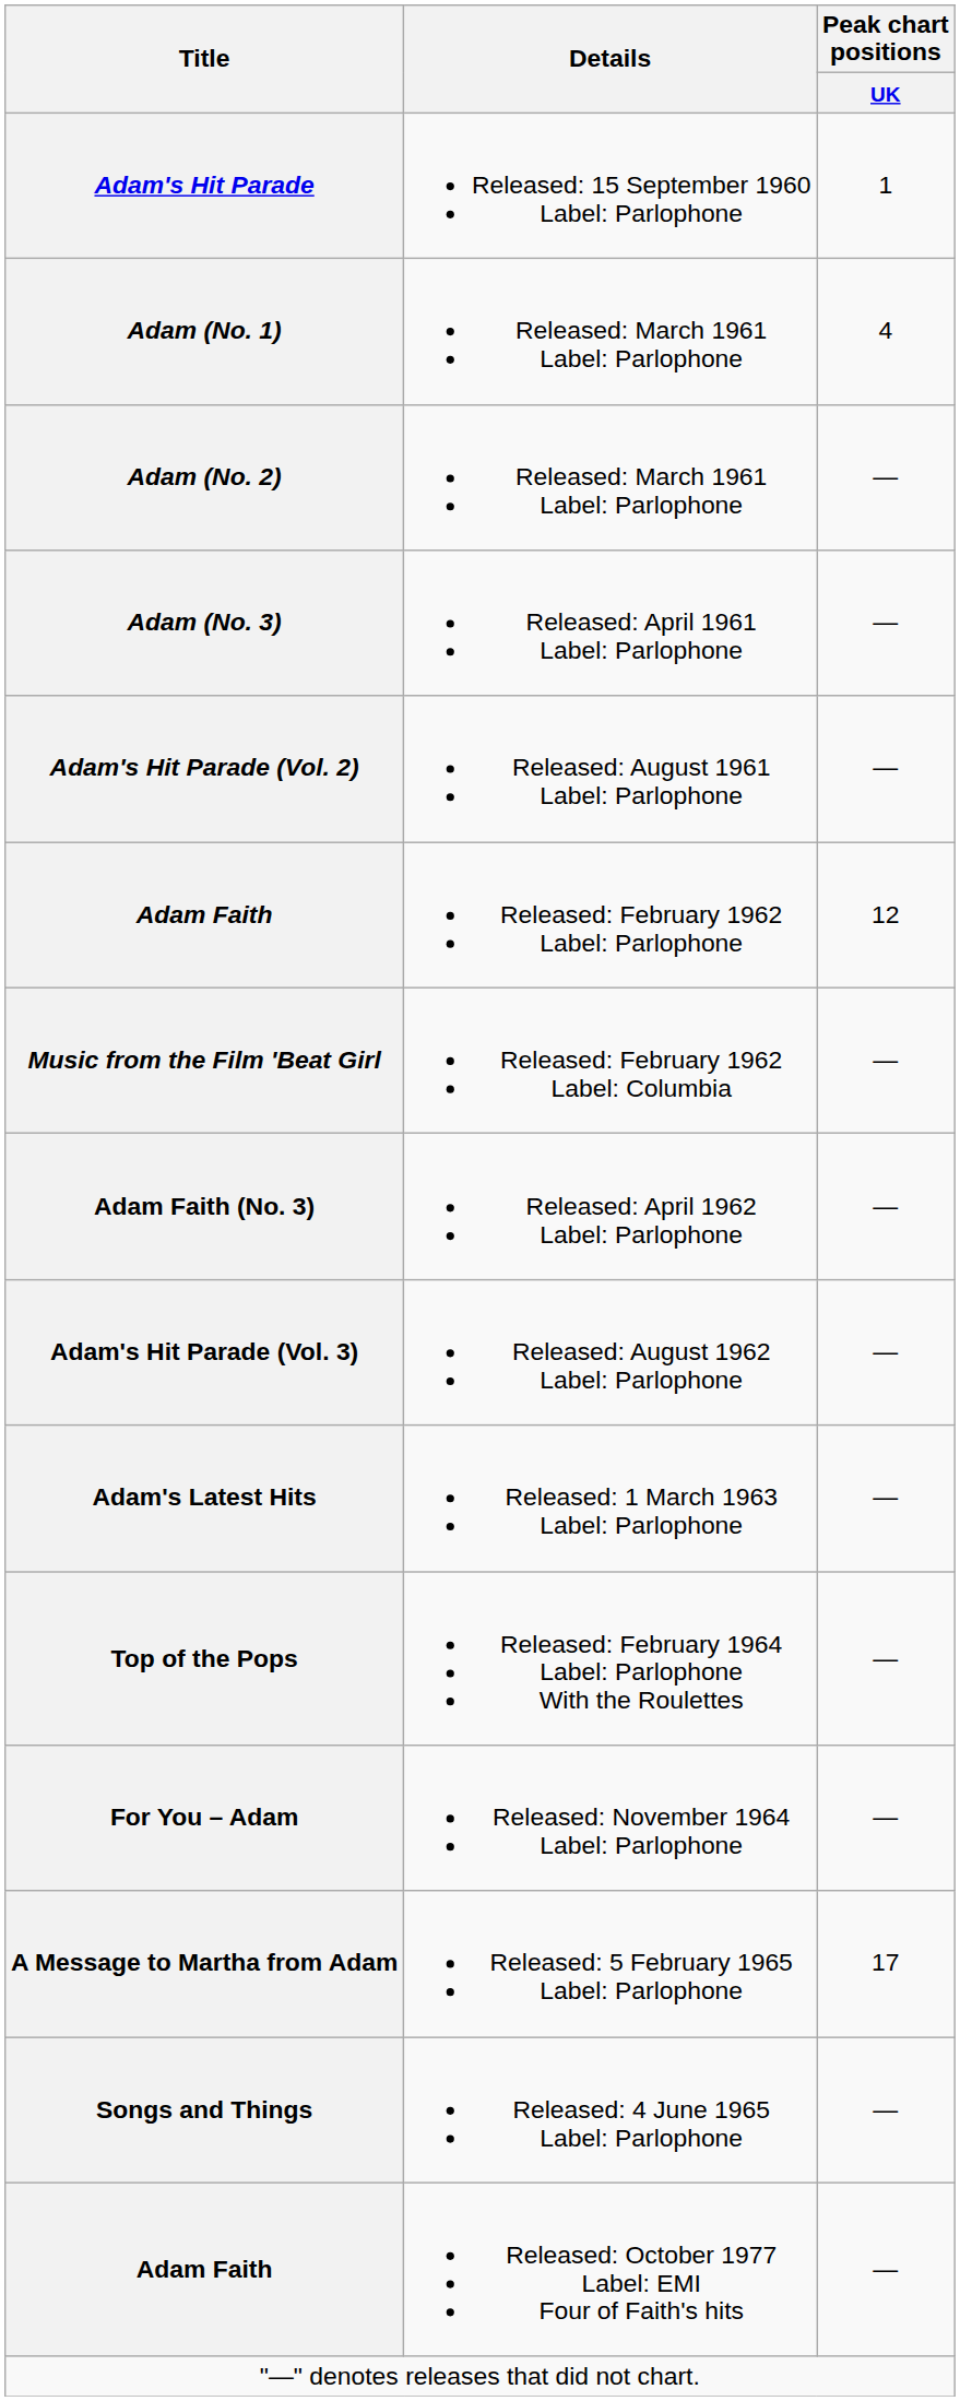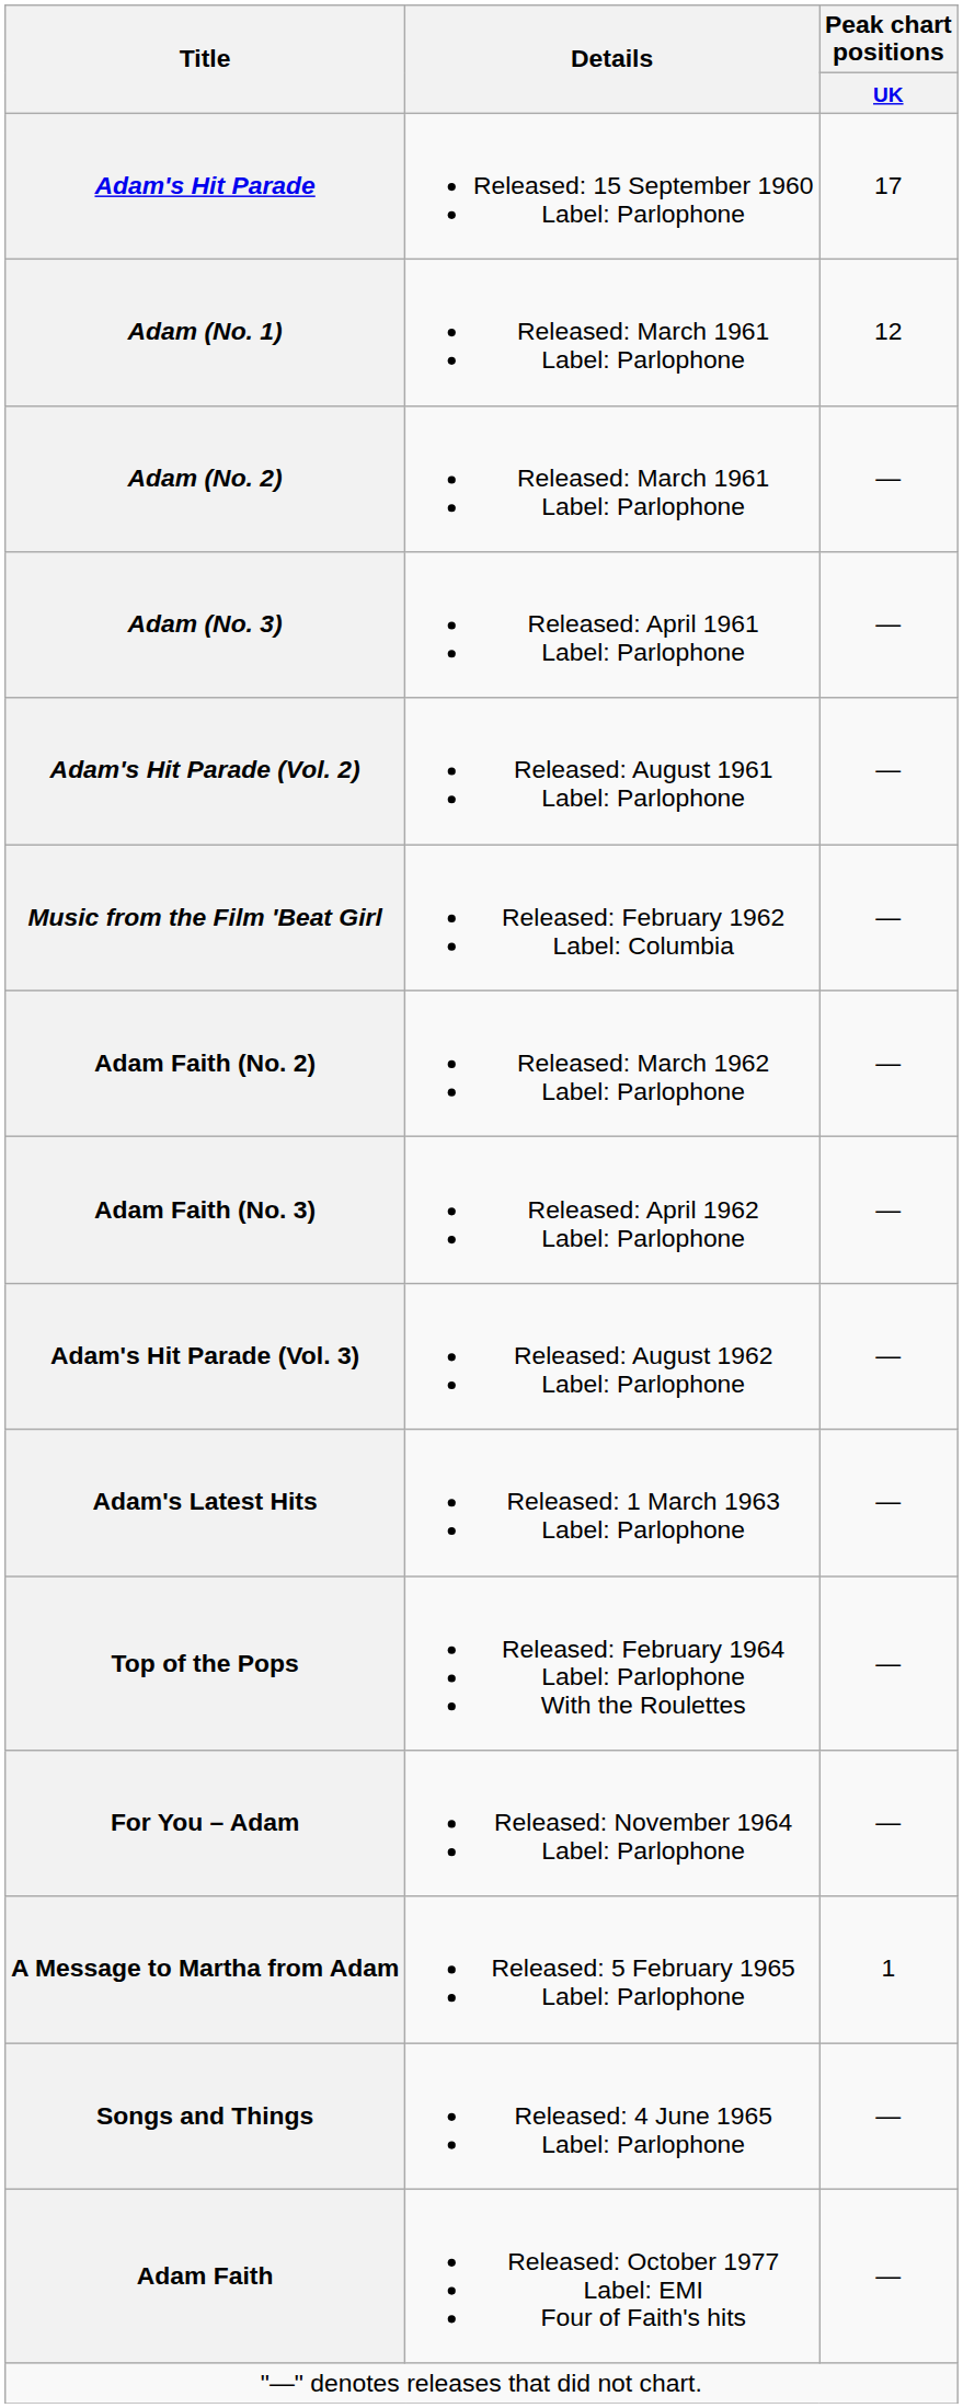Adam's Hit Parade | Peak chart positions / UK: 1 -> 17
Adam (No. 1) | Peak chart positions / UK: 4 -> 12
- row: Adam Faith | Released: February 1962 Label: Parlophone | 12
+ row: Adam Faith (No. 2) | Released: March 1962 Label: Parlophone | —
A Message to Martha from Adam | Peak chart positions / UK: 17 -> 1
